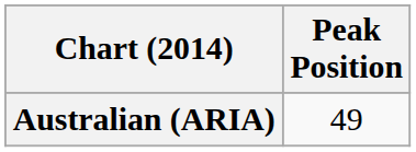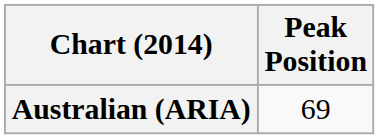Australian (ARIA) | Peak Position: 49 -> 69
